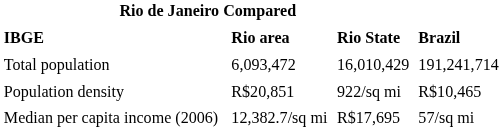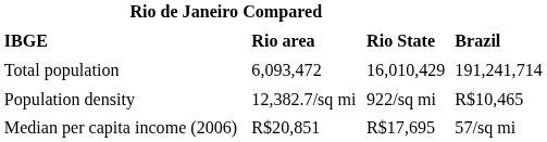Population density | Rio de Janeiro Compared / Rio area: R$20,851 -> 12,382.7/sq mi
Median per capita income (2006) | Rio de Janeiro Compared / Rio area: 12,382.7/sq mi -> R$20,851
